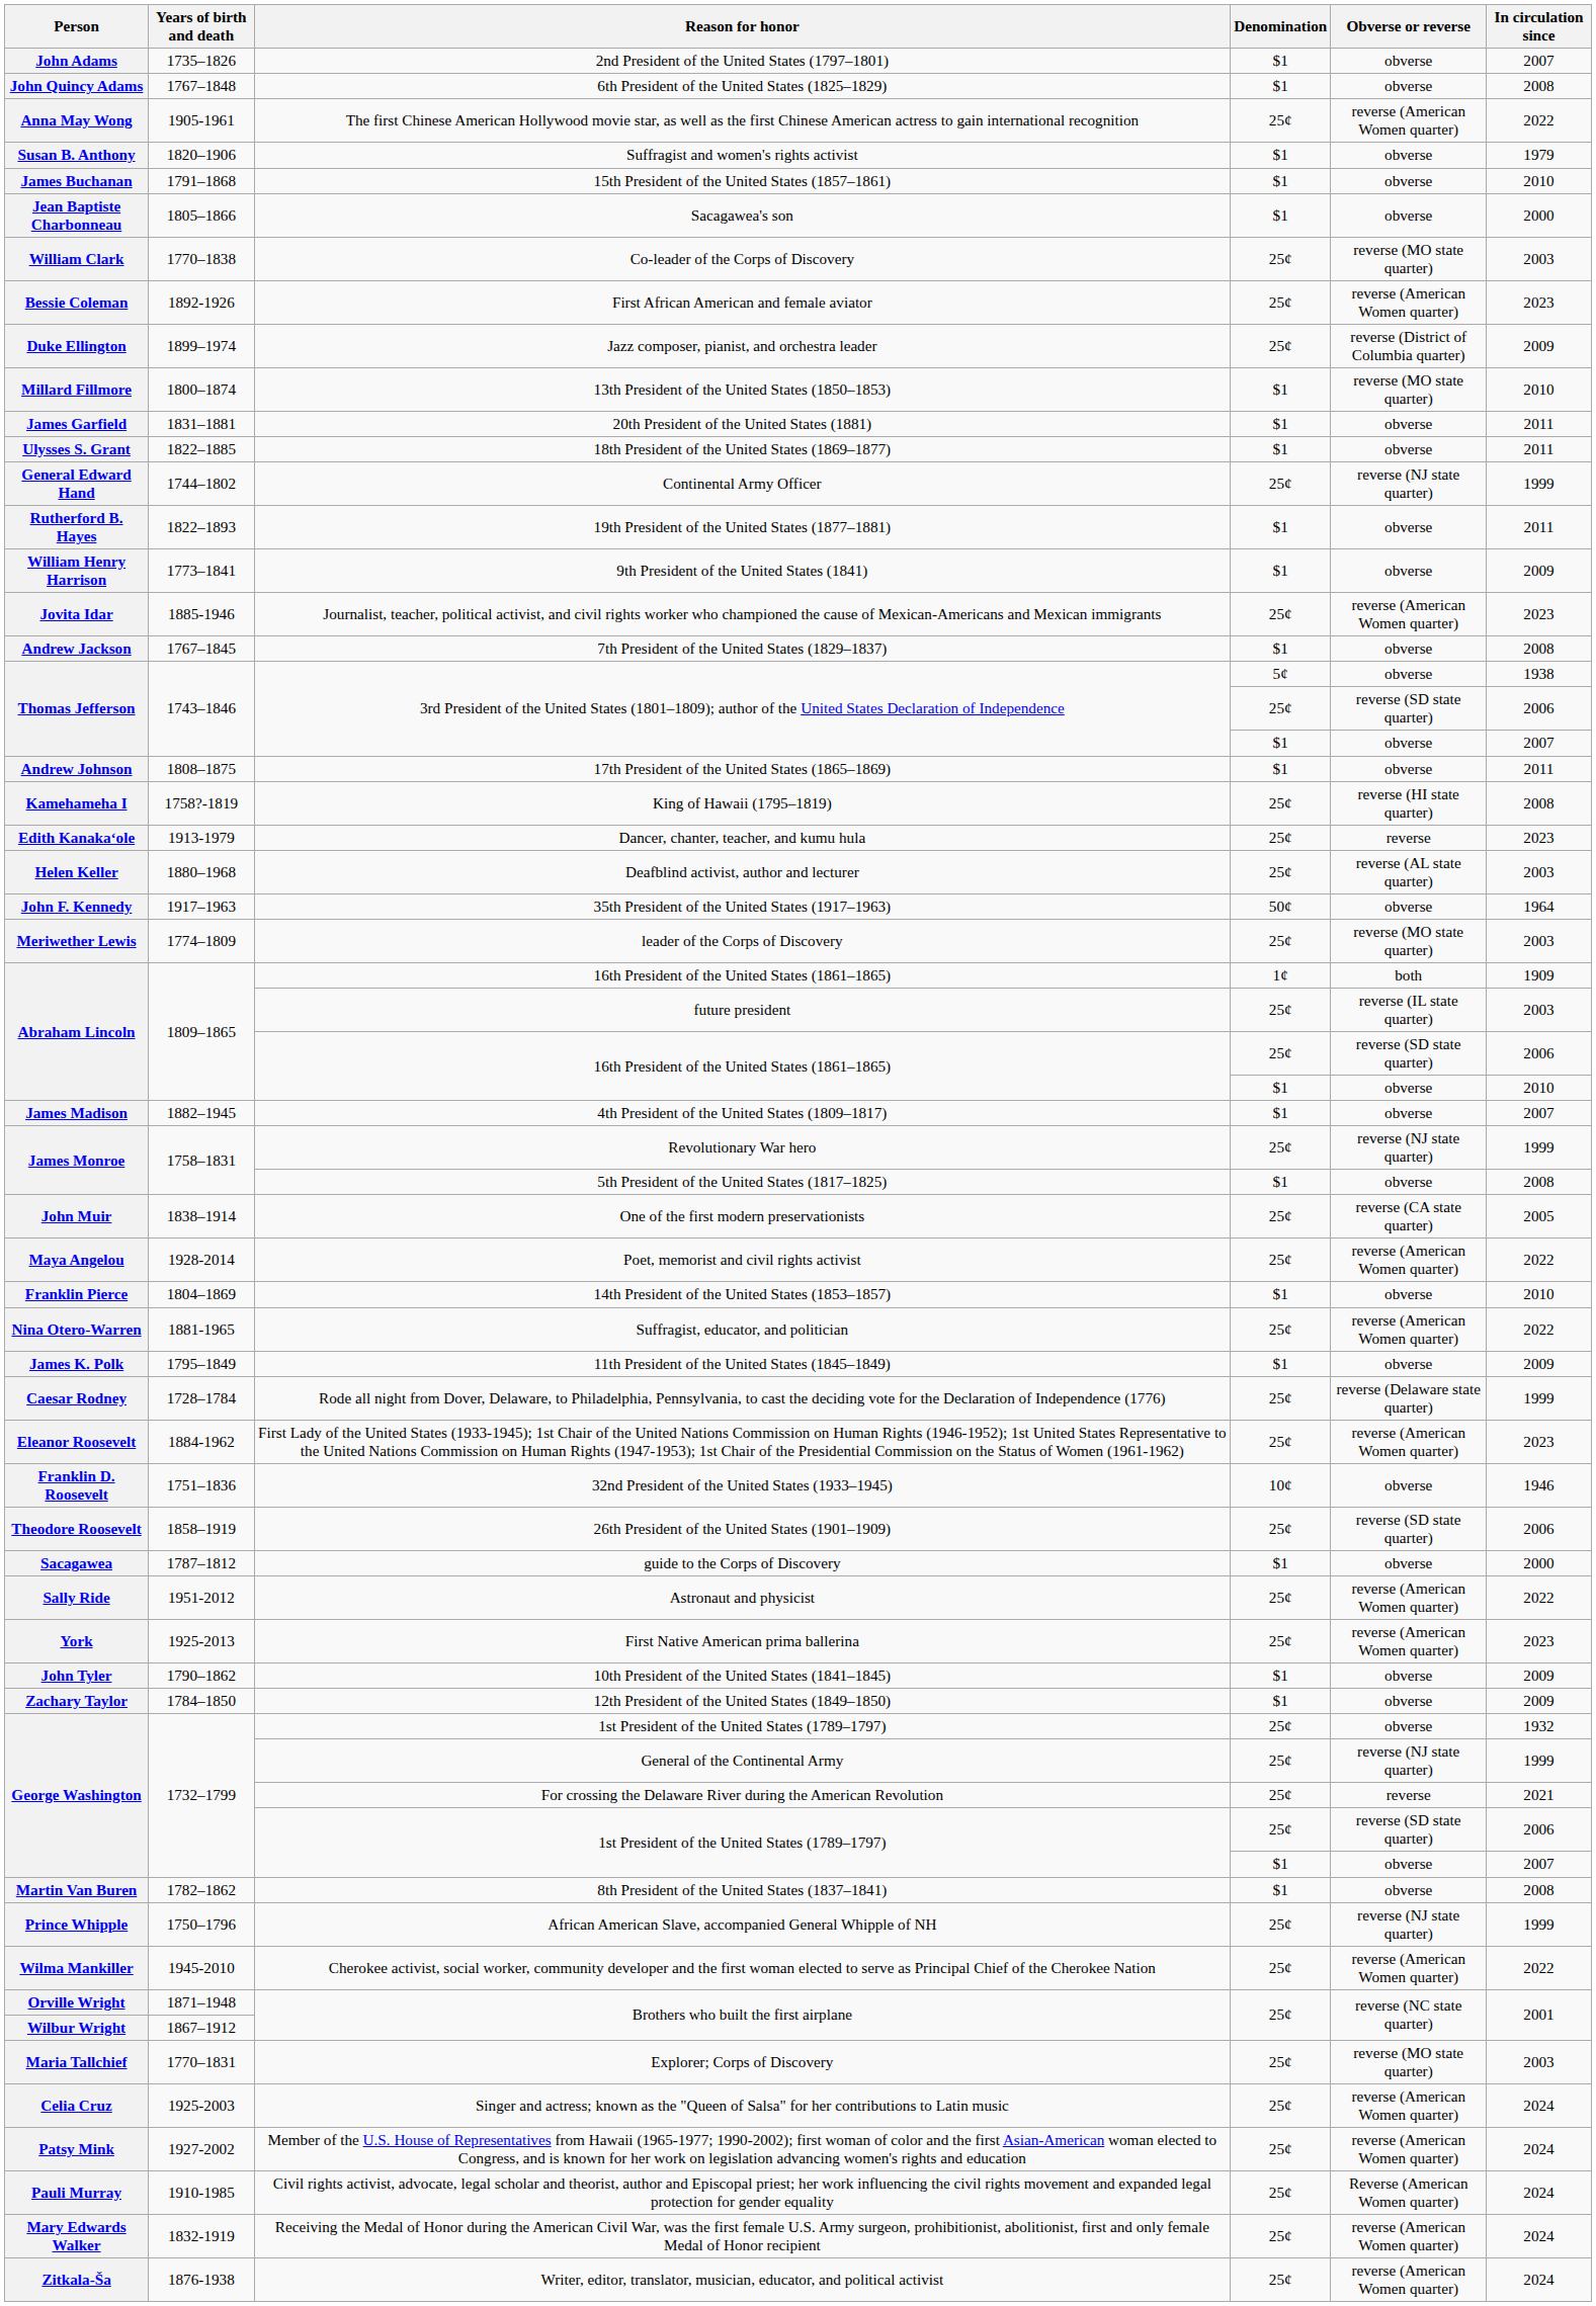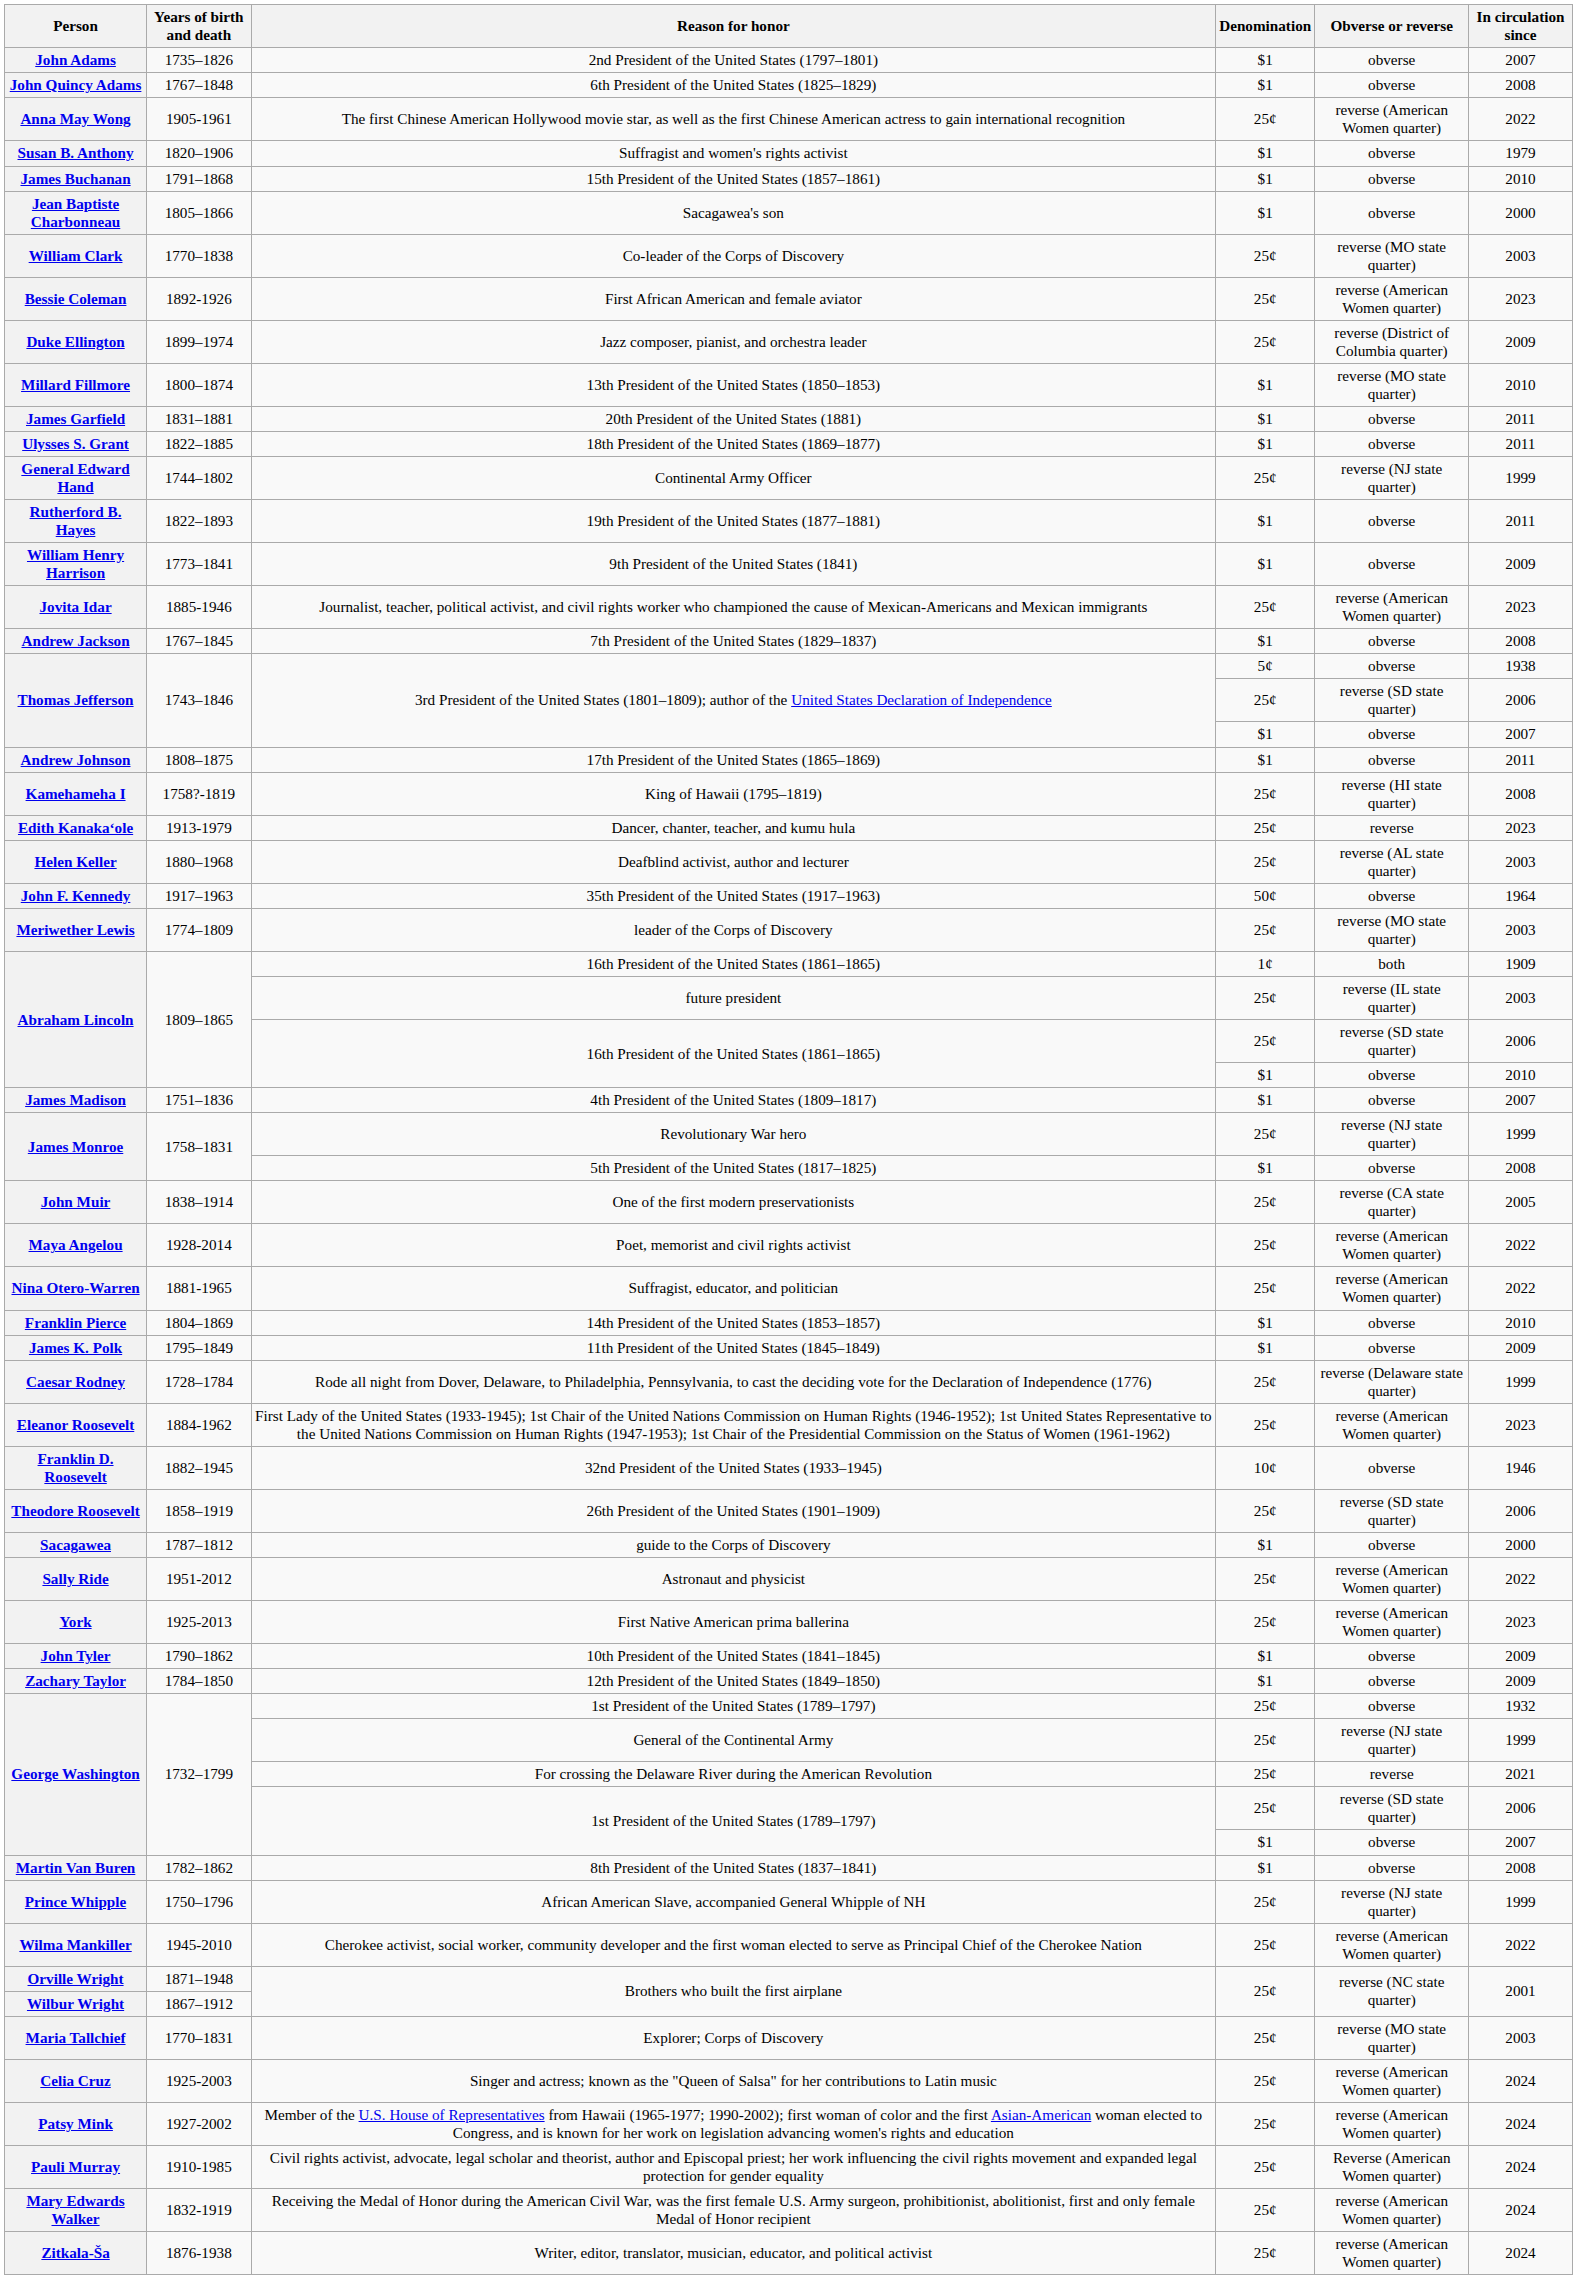4th President of the United States (1809–1817) | Years of birth and death: 1882–1945 -> 1751–1836
rows swapped: Suffragist, educator, and politician <-> 14th President of the United States (1853–1857)
32nd President of the United States (1933–1945) | Years of birth and death: 1751–1836 -> 1882–1945
